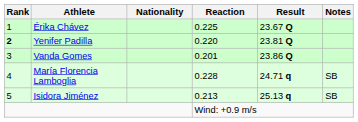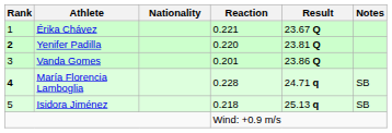Érika Chávez | Reaction: 0.225 -> 0.221
María Florencia Lamboglia | Rank: normal -> bold
Isidora Jiménez | Reaction: 0.213 -> 0.218
